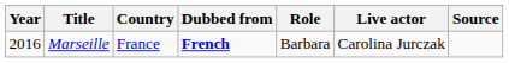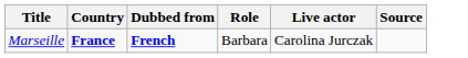- column: Year | 2016
Marseille | Country: normal -> bold
